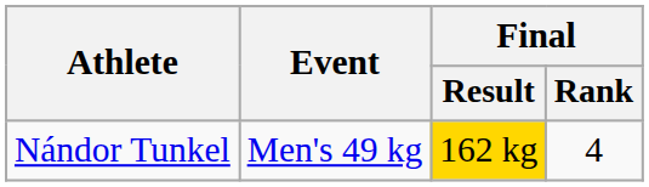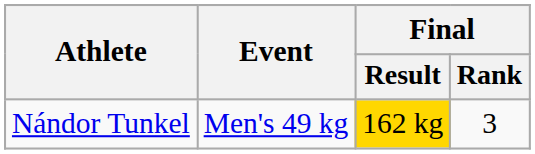Nándor Tunkel | Final / Rank: 4 -> 3
